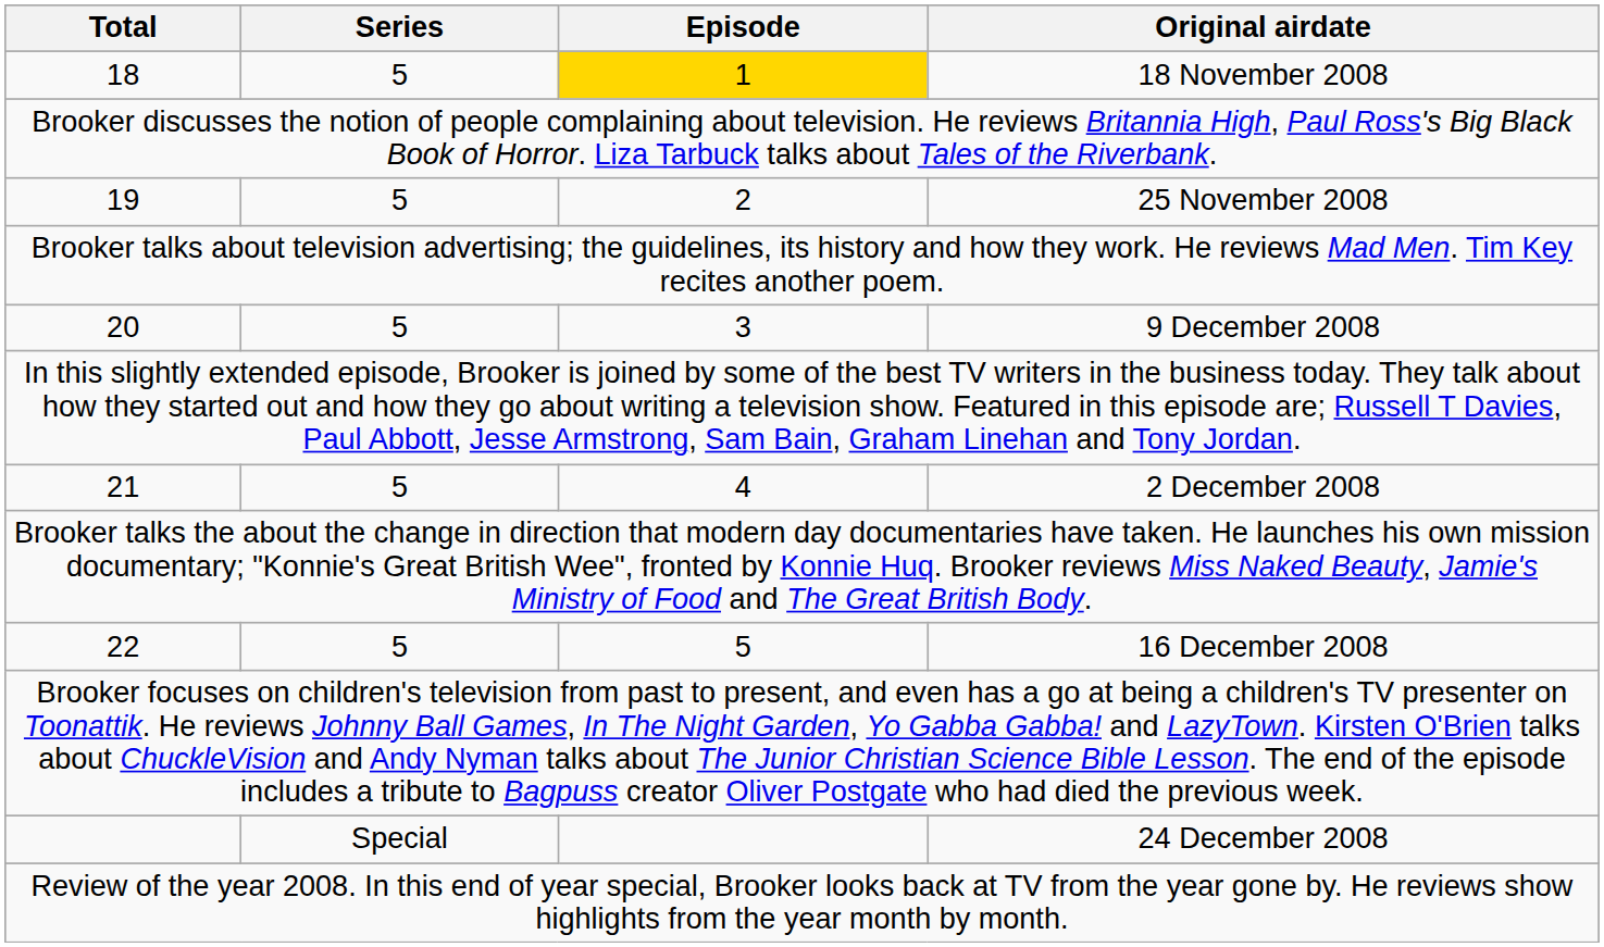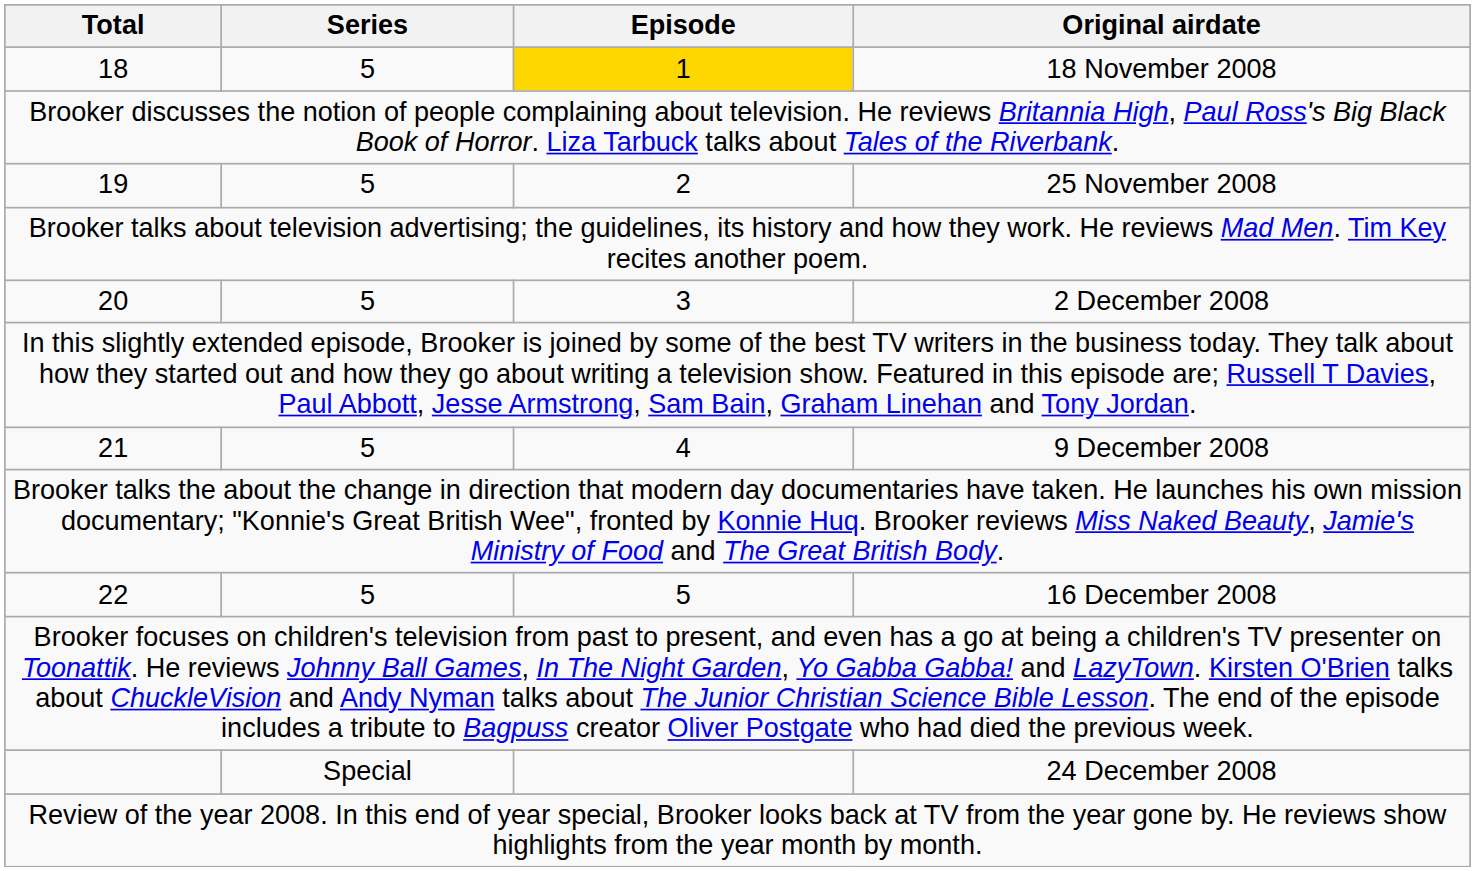20 | Original airdate: 9 December 2008 -> 2 December 2008
21 | Original airdate: 2 December 2008 -> 9 December 2008
